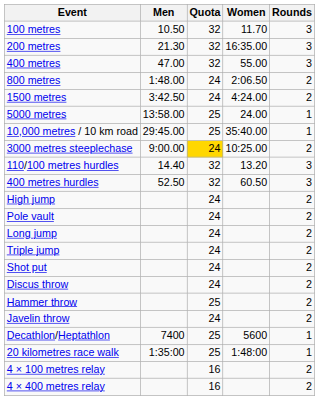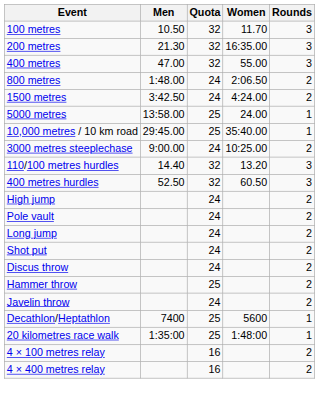3000 metres steeplechase | Quota: gold background -> no background
- row: Triple jump | 24 | 2
